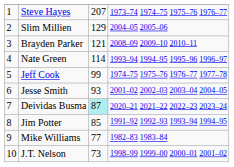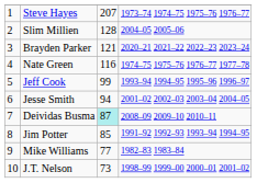Slim Millien | column 3: 129 -> 128
Brayden Parker | column 4: 2008–09 2009–10 2010–11 -> 2020–21 2021–22 2022–23 2023–24
Nate Green | column 3: 114 -> 116
Nate Green | column 4: 1993–94 1994–95 1995–96 1996–97 -> 1974–75 1975–76 1976–77 1977–78
Jeff Cook | column 4: 1974–75 1975–76 1976–77 1977–78 -> 1993–94 1994–95 1995–96 1996–97
Jesse Smith | column 3: 93 -> 94
Deividas Busma | column 4: 2020–21 2021–22 2022–23 2023–24 -> 2008–09 2009–10 2010–11
